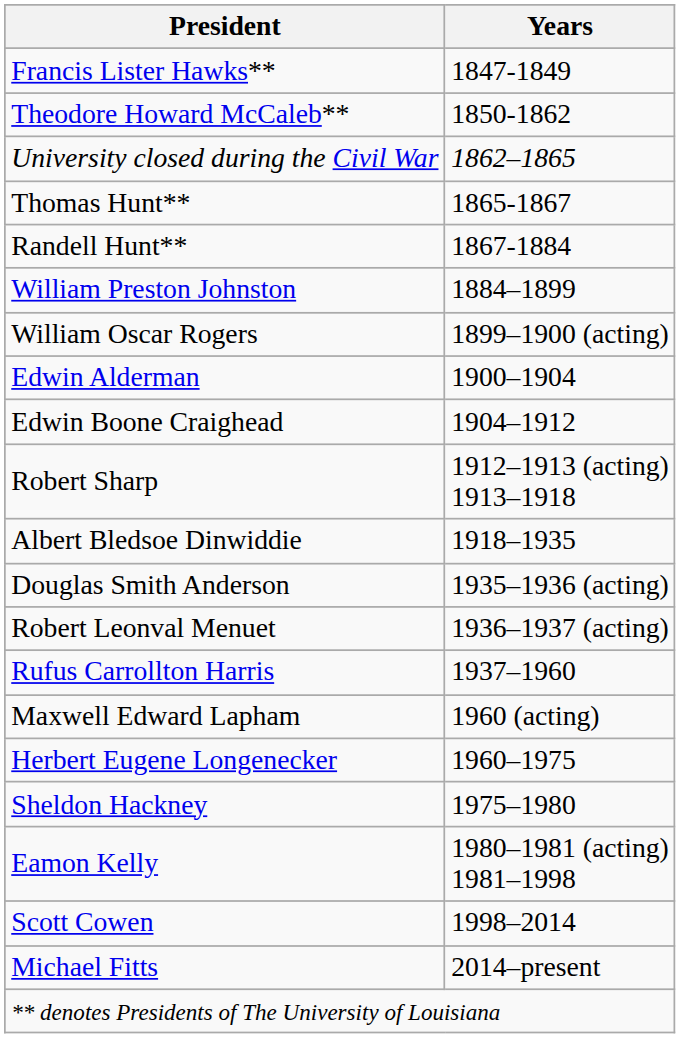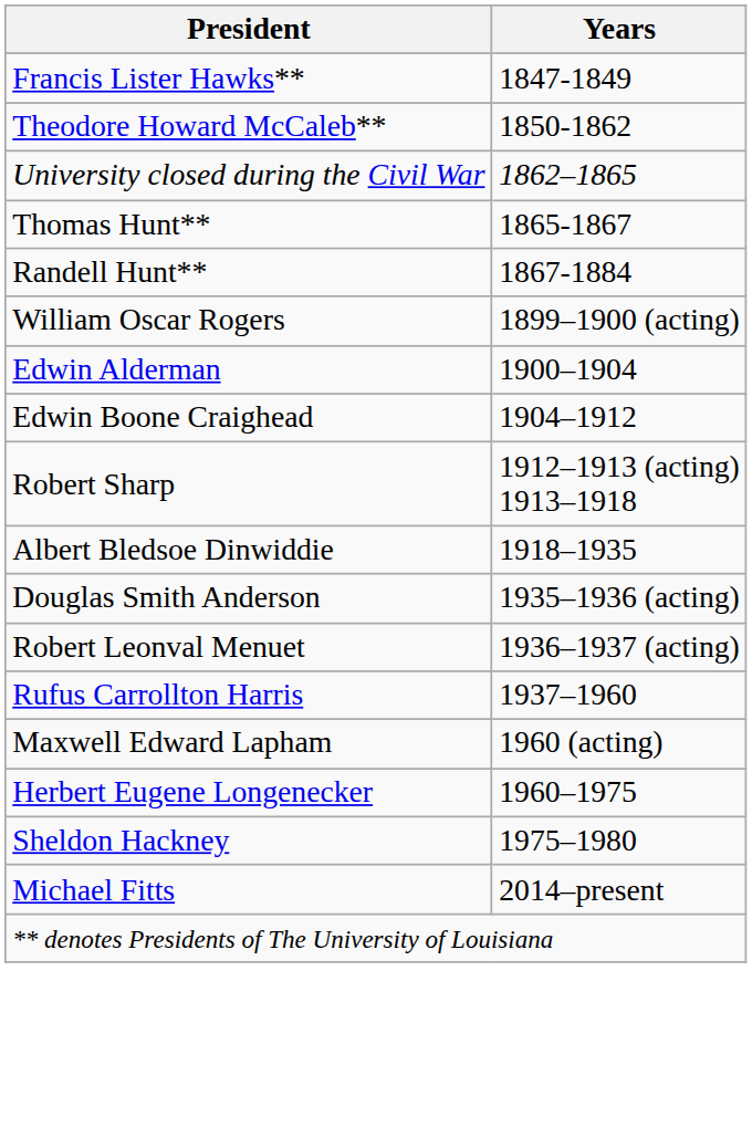- row: William Preston Johnston | 1884–1899
- row: Eamon Kelly | 1980–1981 (acting) 1981–1998
- row: Scott Cowen | 1998–2014
